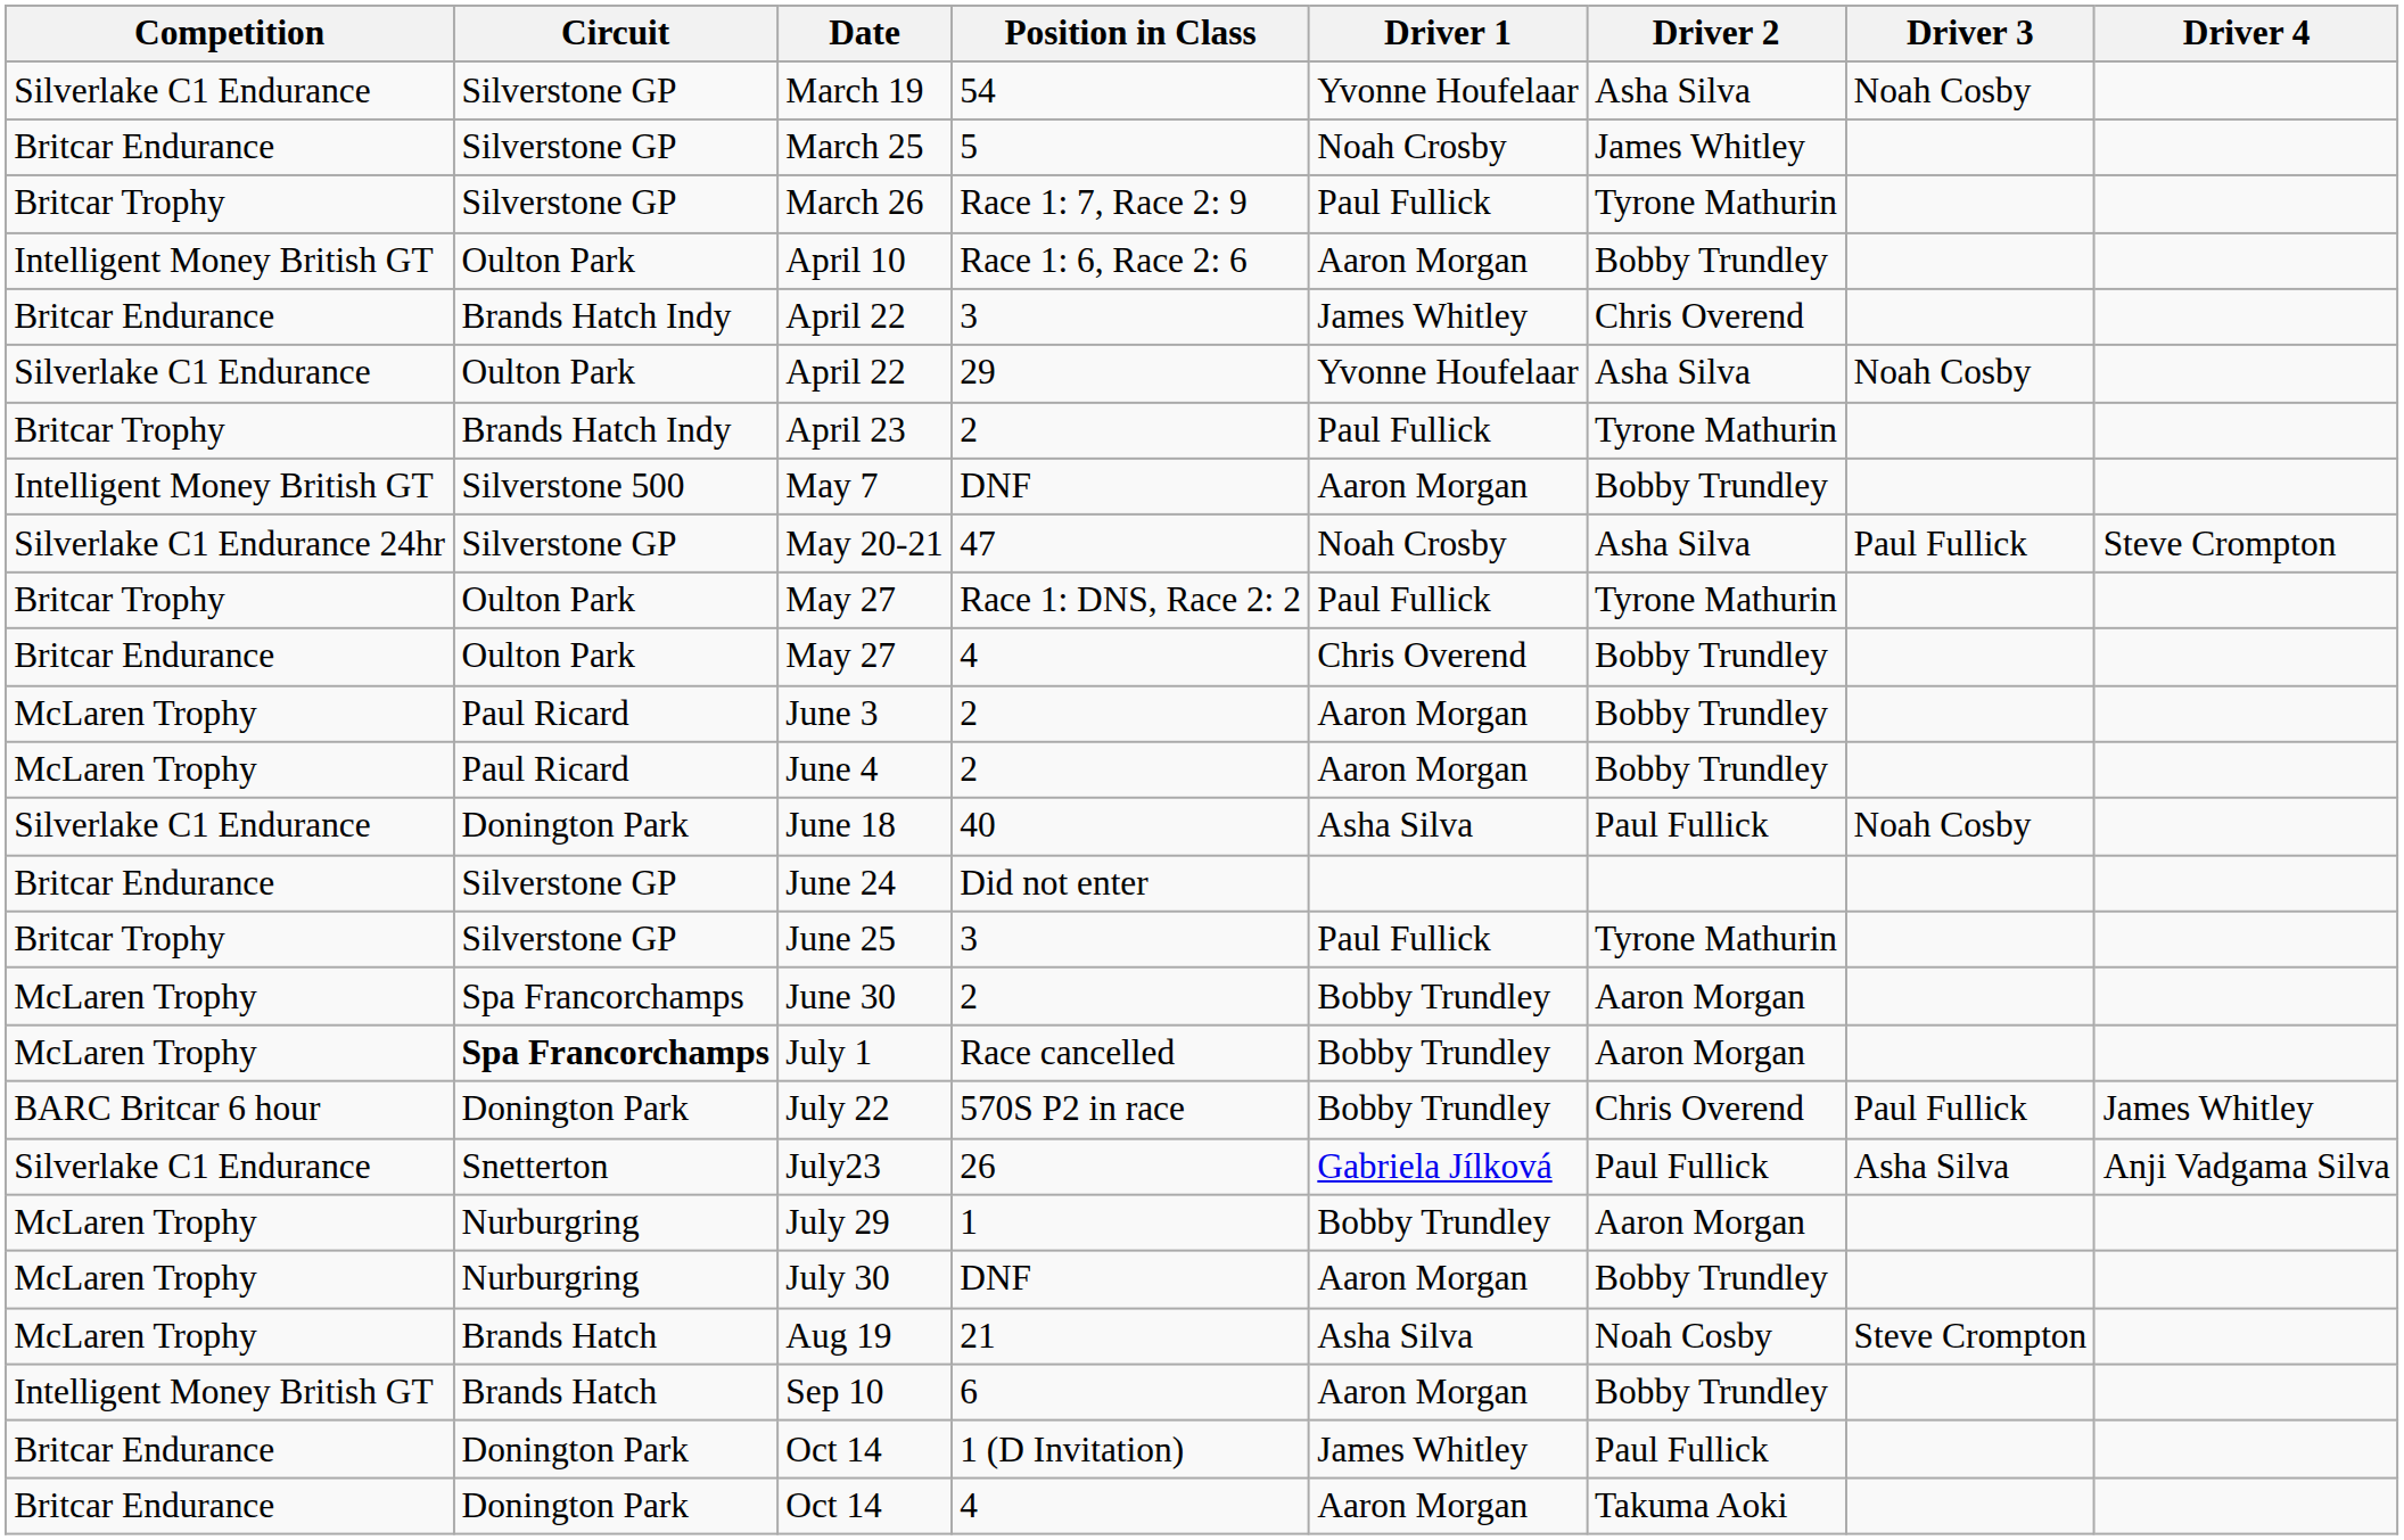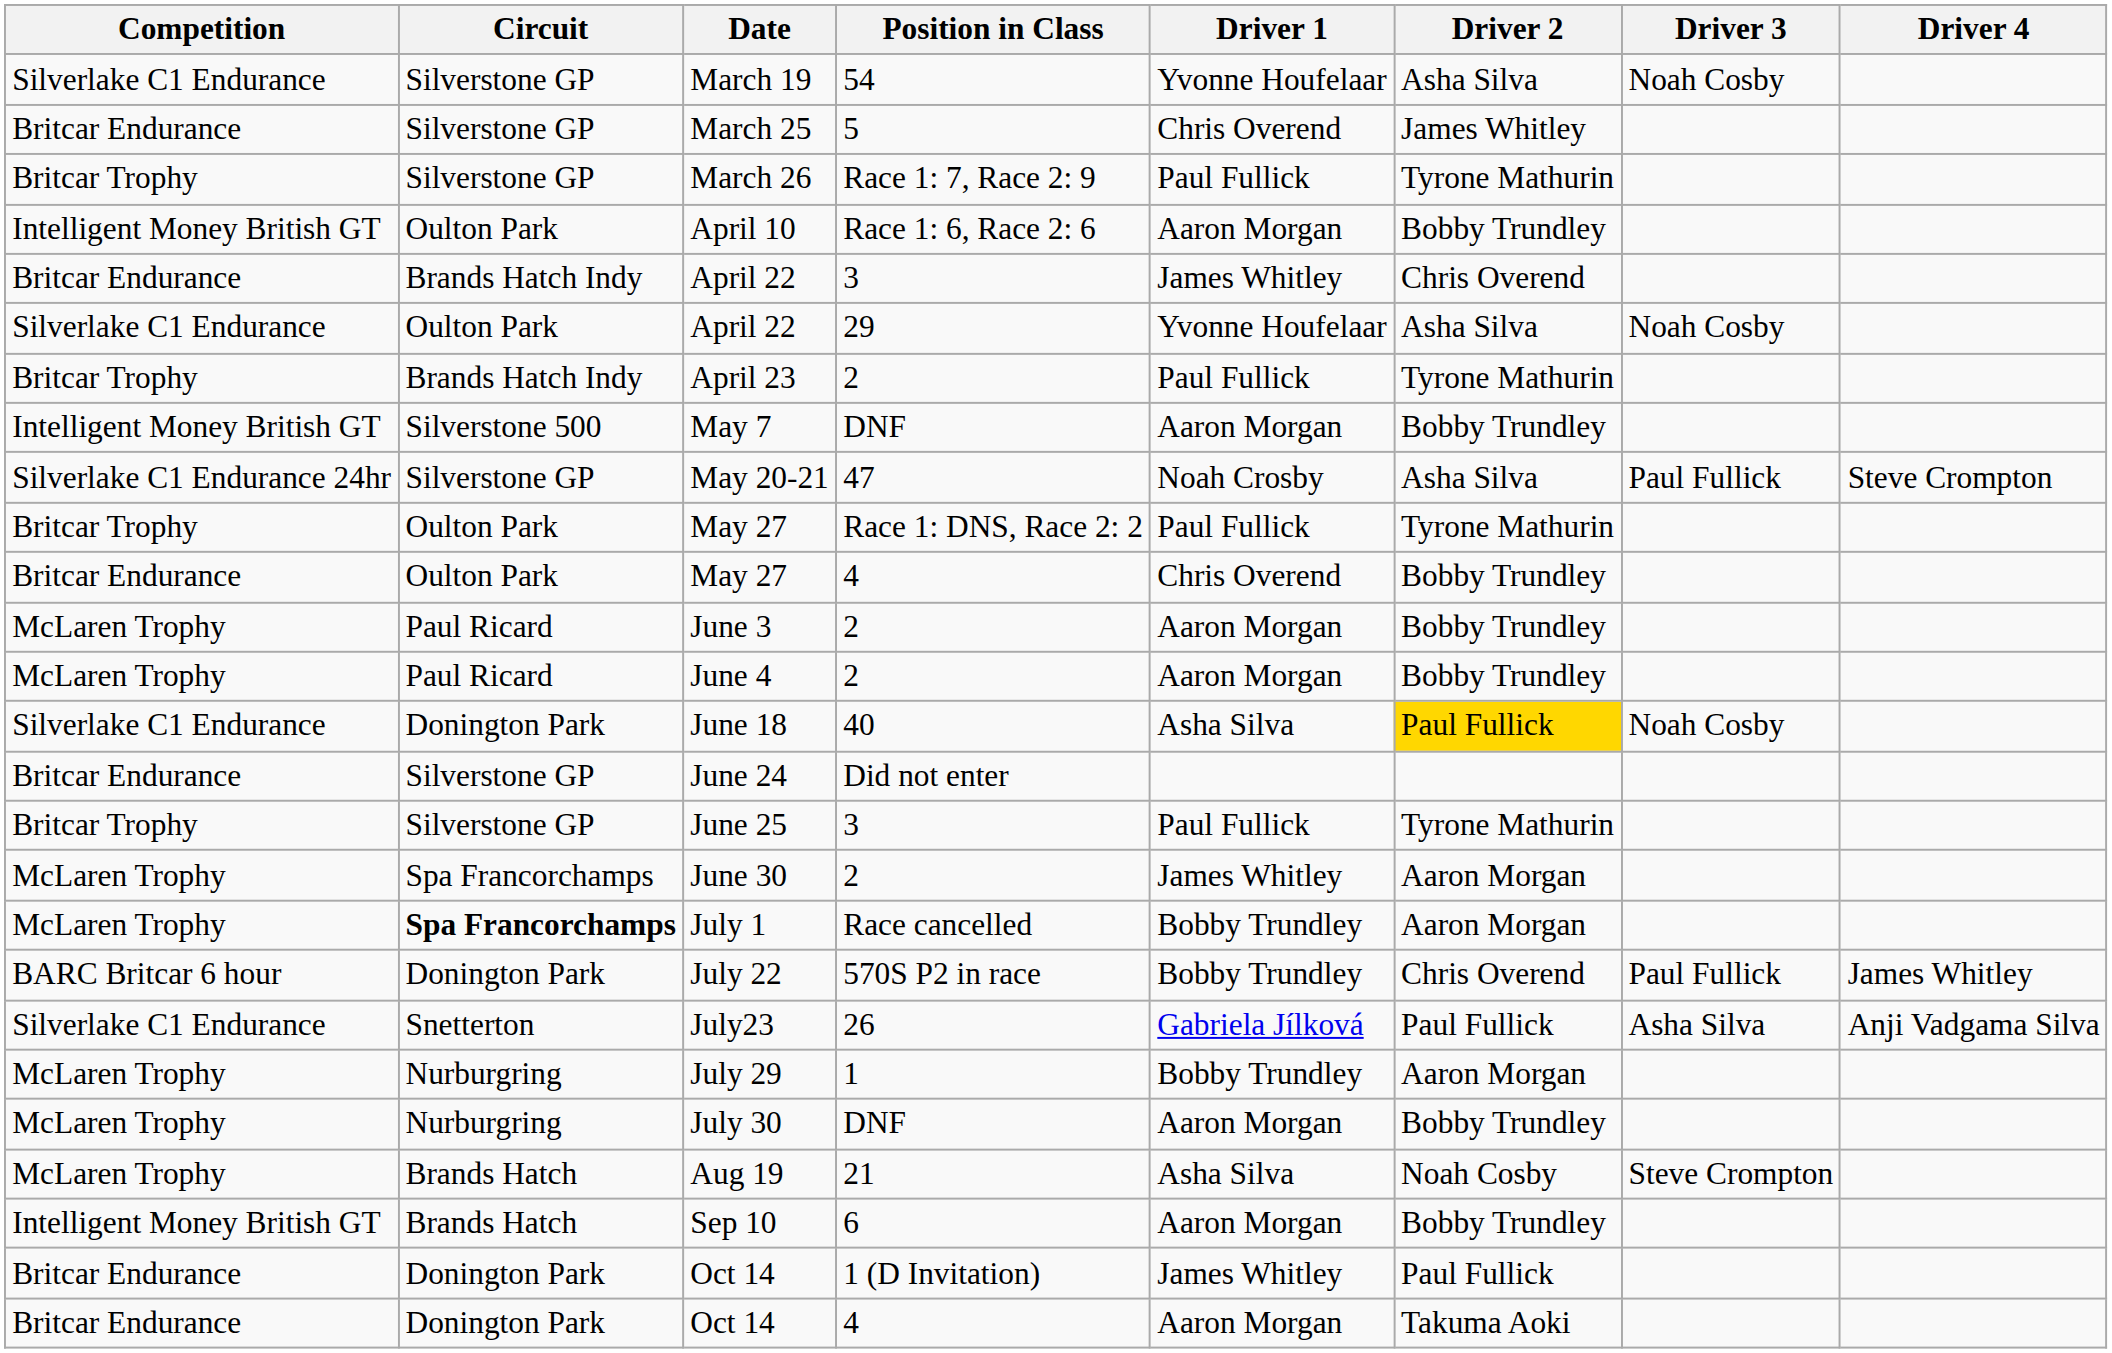March 25 | Driver 1: Noah Crosby -> Chris Overend
June 18 | Driver 2: no background -> gold background
June 30 | Driver 1: Bobby Trundley -> James Whitley
